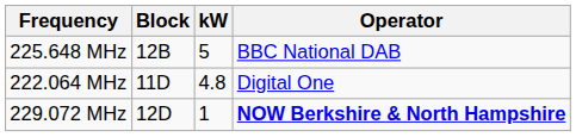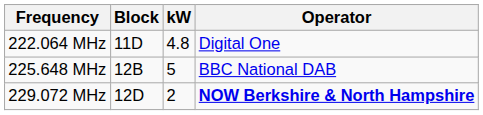rows swapped: 222.064 MHz <-> 225.648 MHz
229.072 MHz | kW: 1 -> 2
